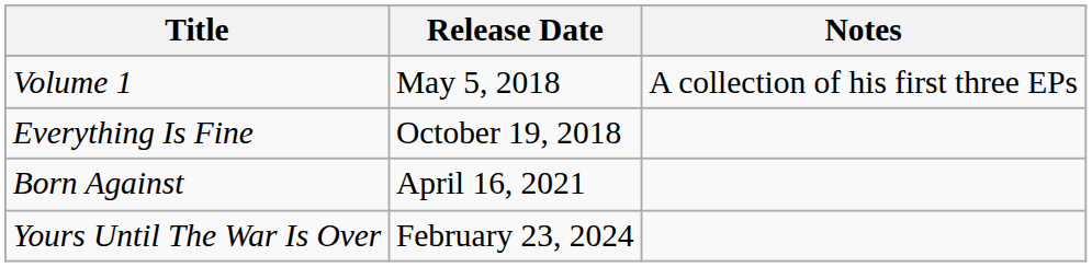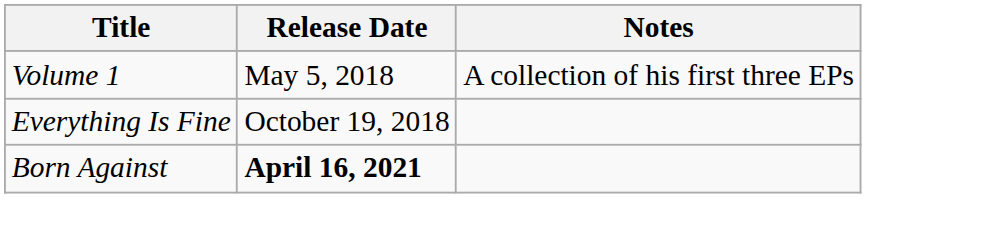Born Against | Release Date: normal -> bold
- row: Yours Until The War Is Over | February 23, 2024
